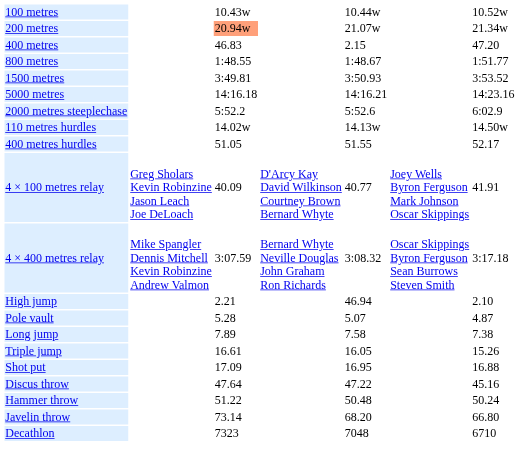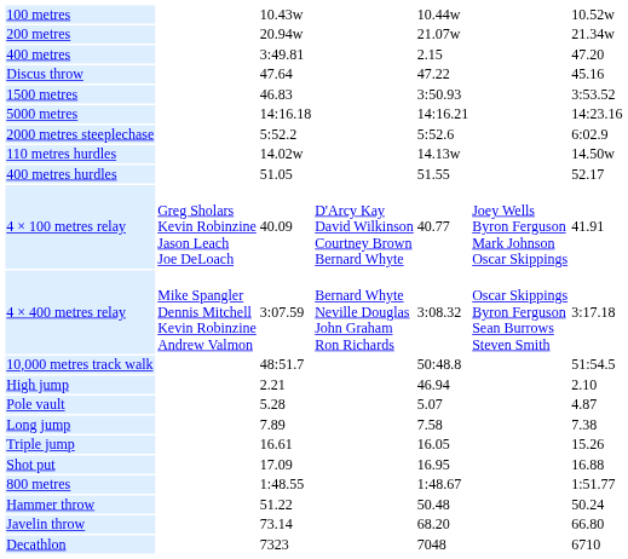200 metres | column 3: lightsalmon background -> no background
400 metres | column 3: 46.83 -> 3:49.81
rows swapped: 800 metres <-> Discus throw
1500 metres | column 3: 3:49.81 -> 46.83
+ row: 10,000 metres track walk | 48:51.7 | 50:48.8 | 51:54.5
